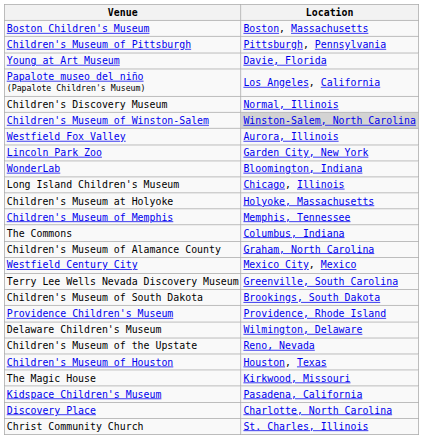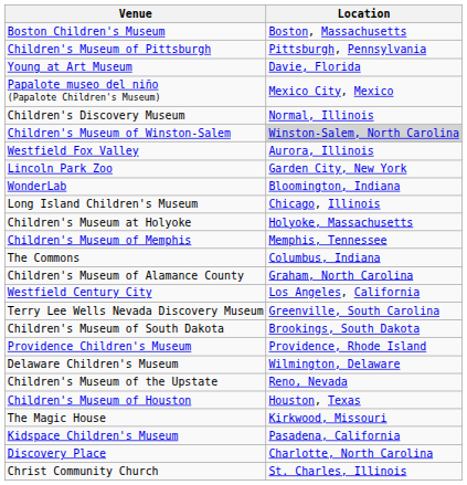Papalote museo del niño (Papalote Children's Museum) | Location: Los Angeles, California -> Mexico City, Mexico
Westfield Century City | Location: Mexico City, Mexico -> Los Angeles, California
